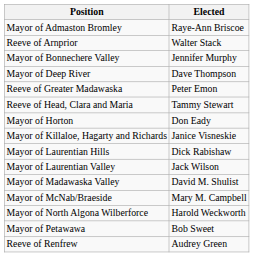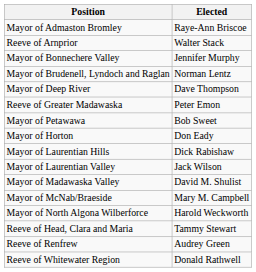+ row: Mayor of Brudenell, Lyndoch and Raglan | Norman Lentz
rows swapped: Reeve of Head, Clara and Maria <-> Mayor of Petawawa
- row: Mayor of Killaloe, Hagarty and Richards | Janice Visneskie
+ row: Reeve of Whitewater Region | Donald Rathwell
